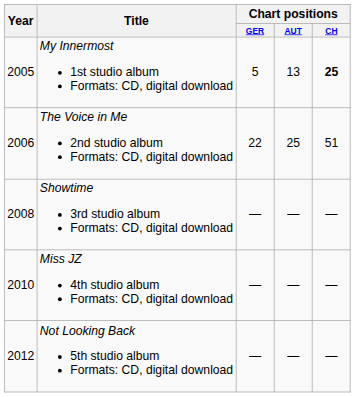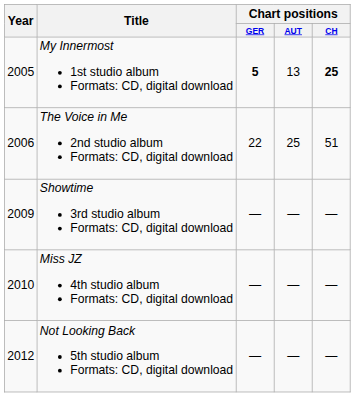My Innermost 1st studio album Formats: CD, digital download | Chart positions / GER: normal -> bold
Showtime 3rd studio album Formats: CD, digital download | Year: 2008 -> 2009
